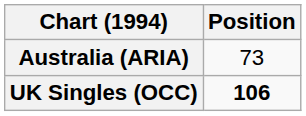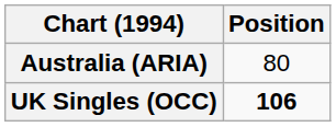Australia (ARIA) | Position: 73 -> 80
